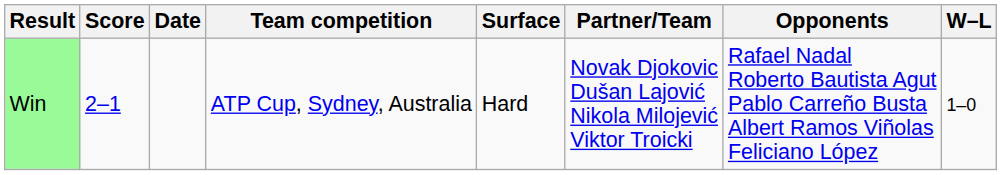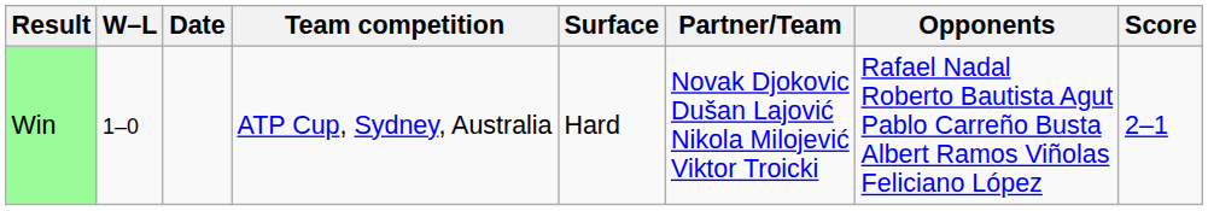columns swapped: W–L <-> Score
